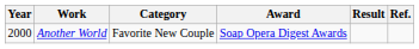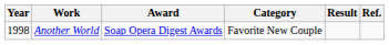columns swapped: Award <-> Category
Another World | Year: 2000 -> 1998
